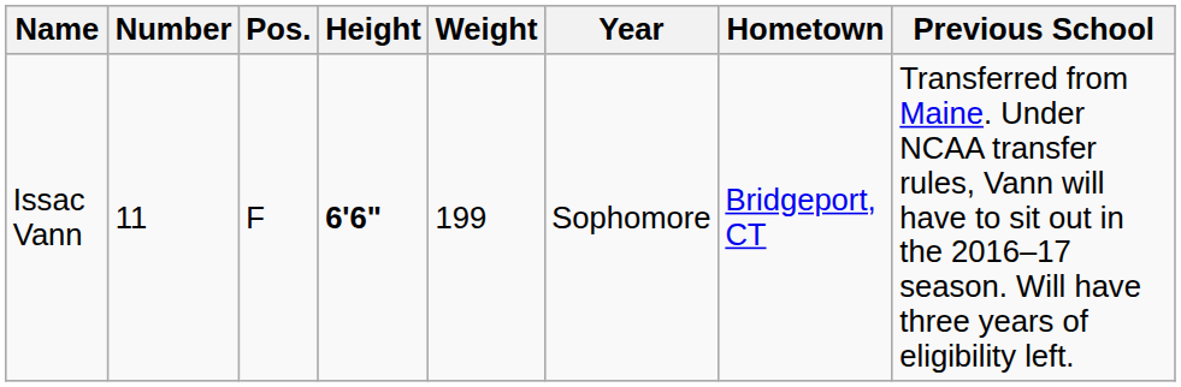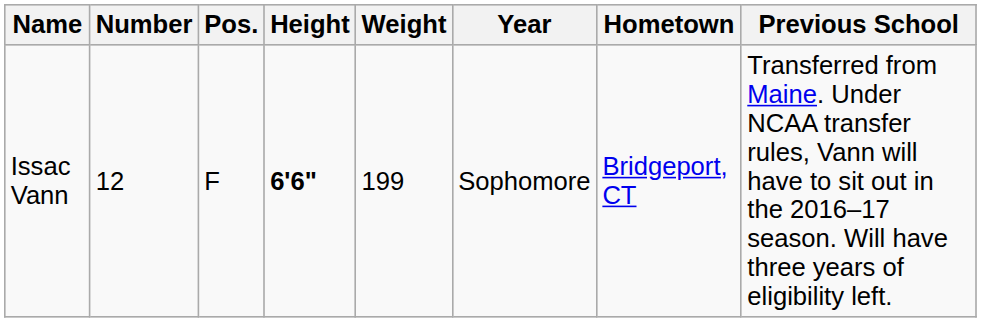Issac Vann | Number: 11 -> 12
